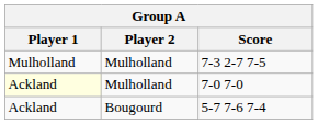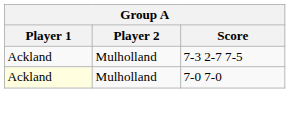7-3 2-7 7-5 | Player 1: Mulholland -> Ackland
- row: Ackland | Bougourd | 5-7 7-6 7-4
